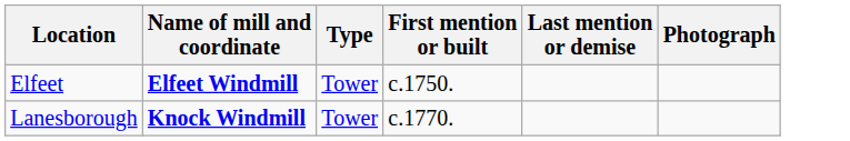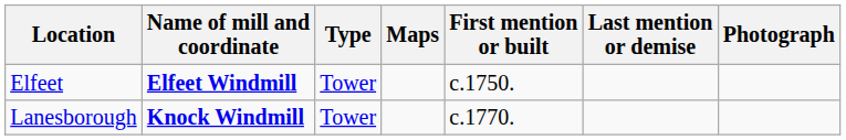+ column: Maps
